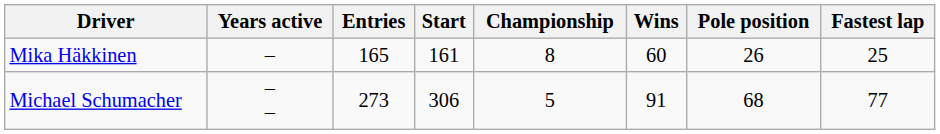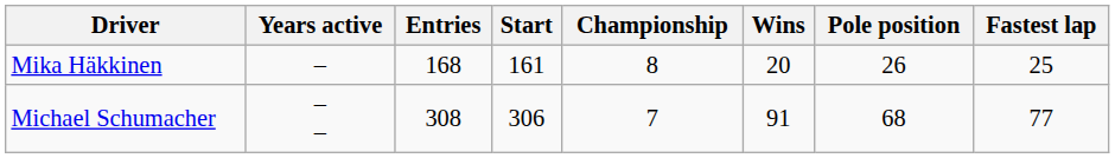Mika Häkkinen | Entries: 165 -> 168
Mika Häkkinen | Wins: 60 -> 20
Michael Schumacher | Entries: 273 -> 308
Michael Schumacher | Championship: 5 -> 7
